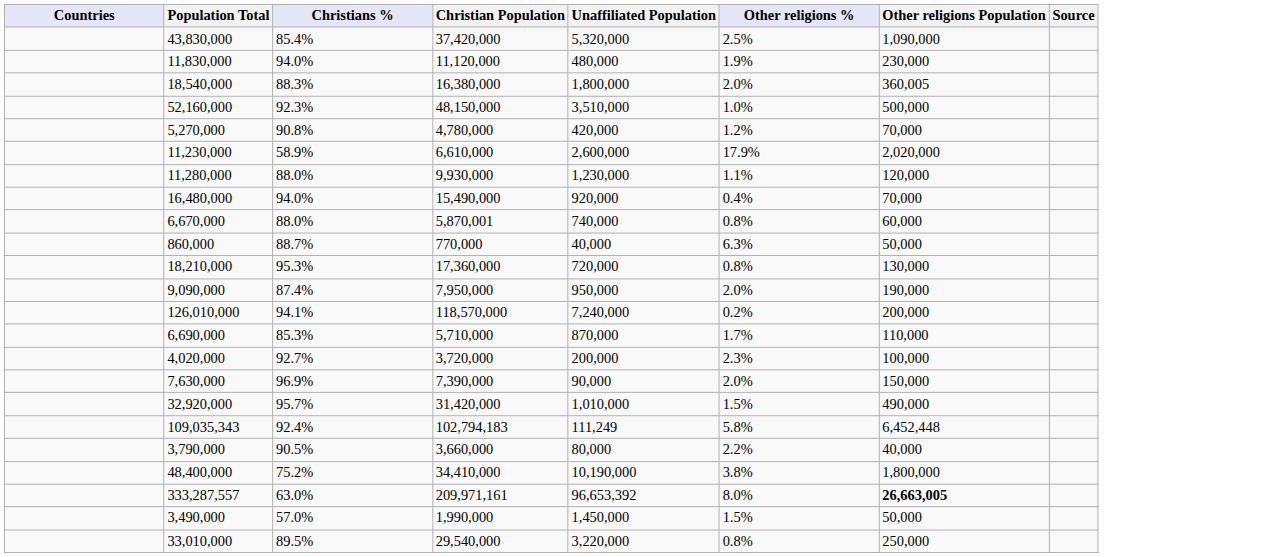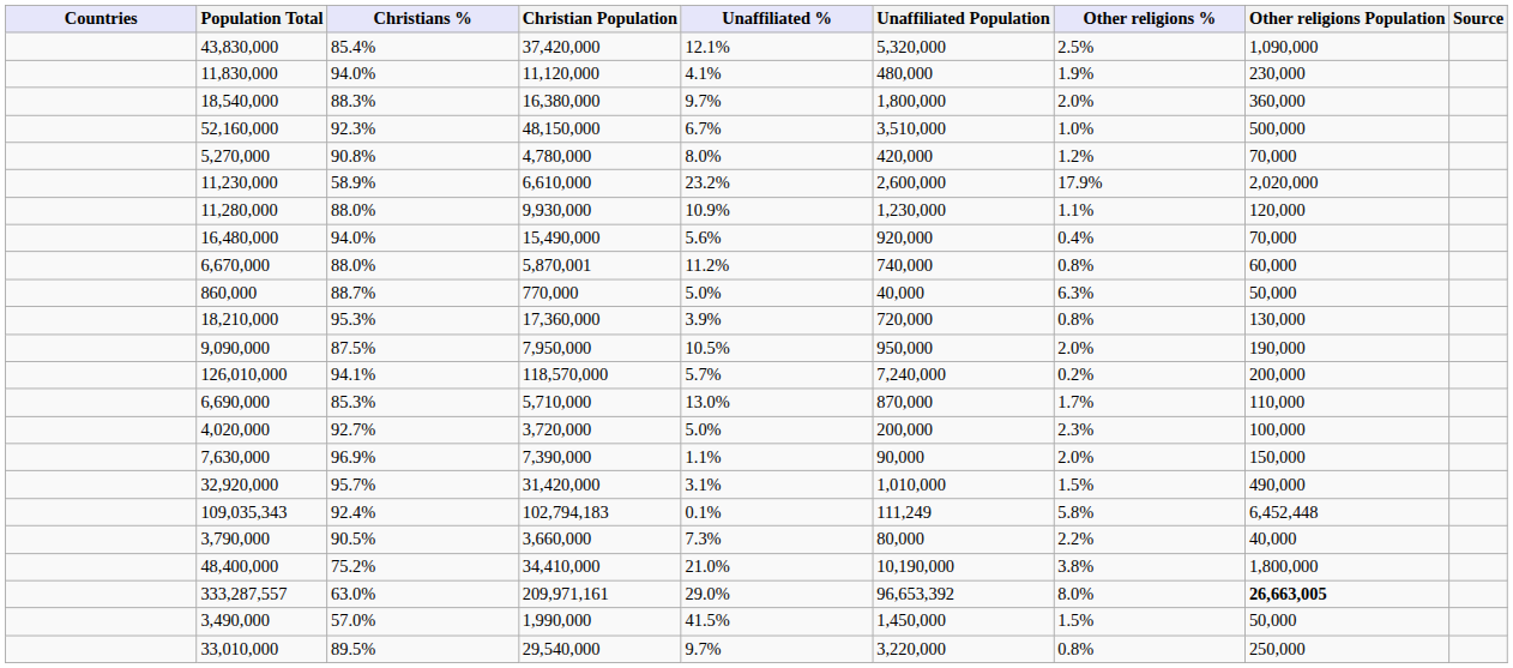+ column: Unaffiliated % | 12.1% | 4.1% | 9.7% | 6.7% | 8.0% | 23.2% | 10.9% | 5.6% | 11.2% | 5.0% | 3.9% | 10.5% | 5.7% | 13.0% | 5.0% | 1.1% | 3.1% | 0.1% | 7.3% | 21.0% | 29.0% | 41.5% | 9.7%
18,540,000 | Other religions Population: 360,005 -> 360,000
9,090,000 | Christians %: 87.4% -> 87.5%
